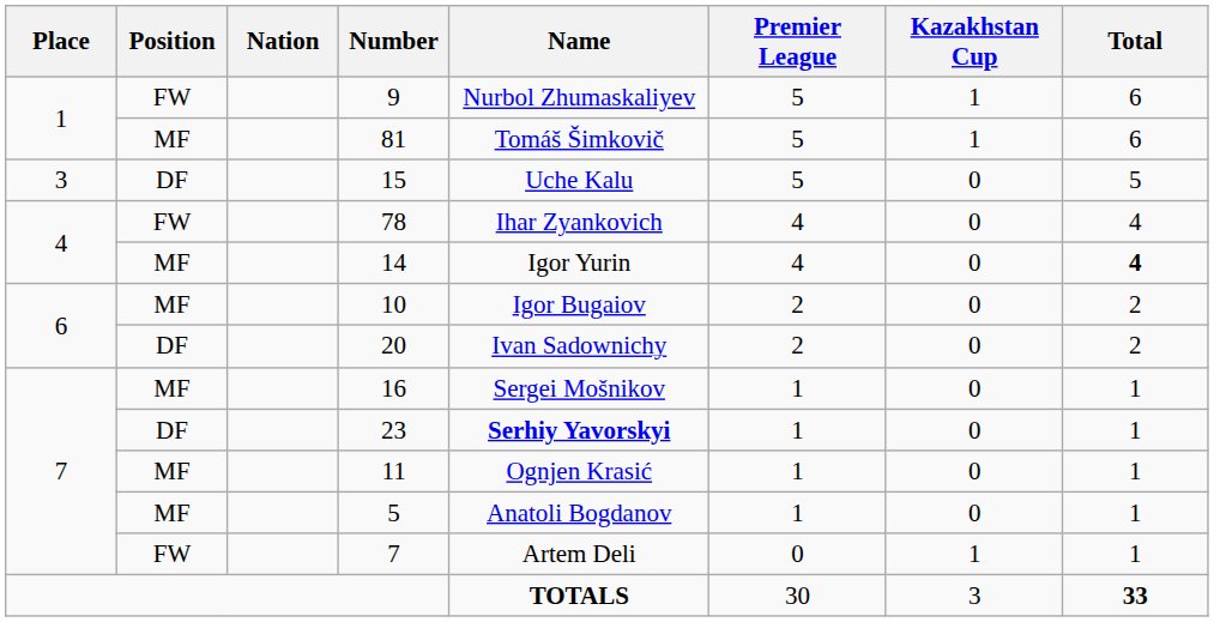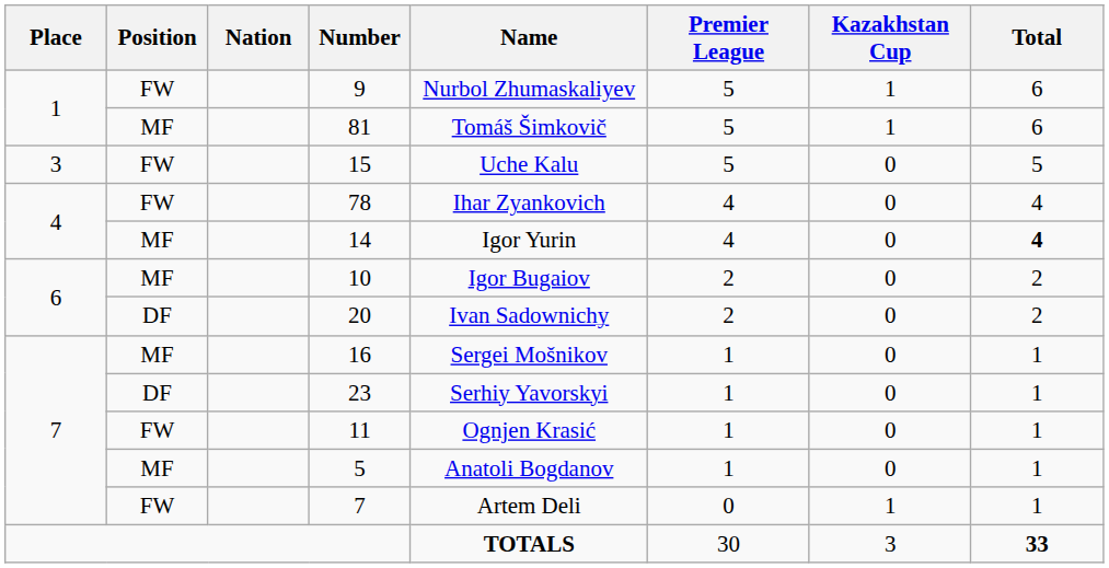15 | Position: DF -> FW
23 | Name: bold -> normal
11 | Position: MF -> FW
